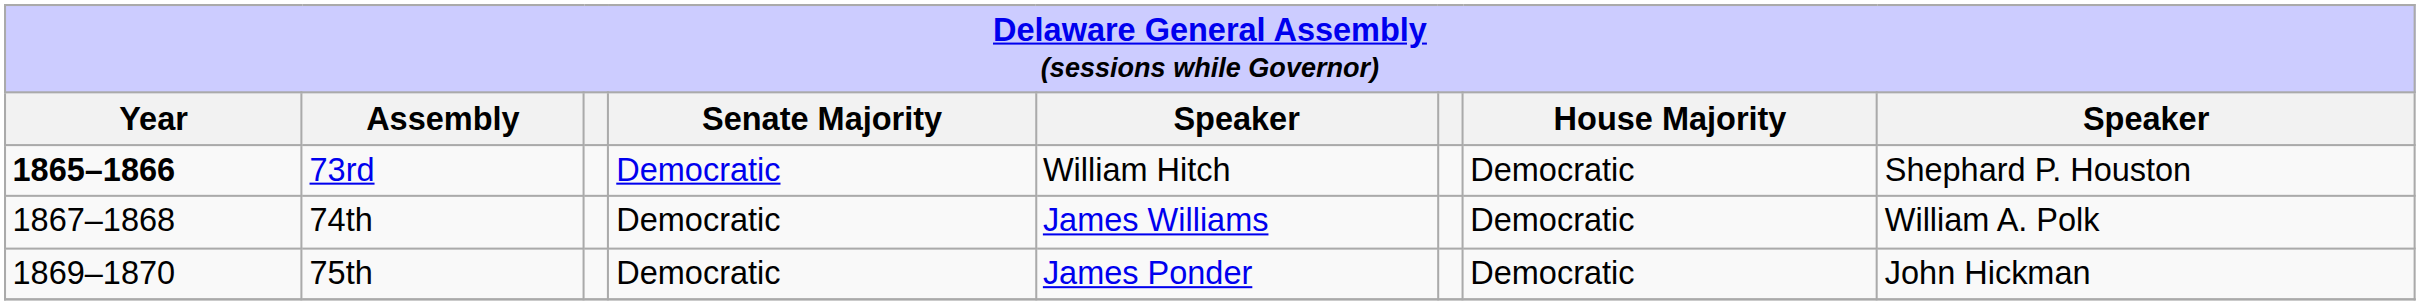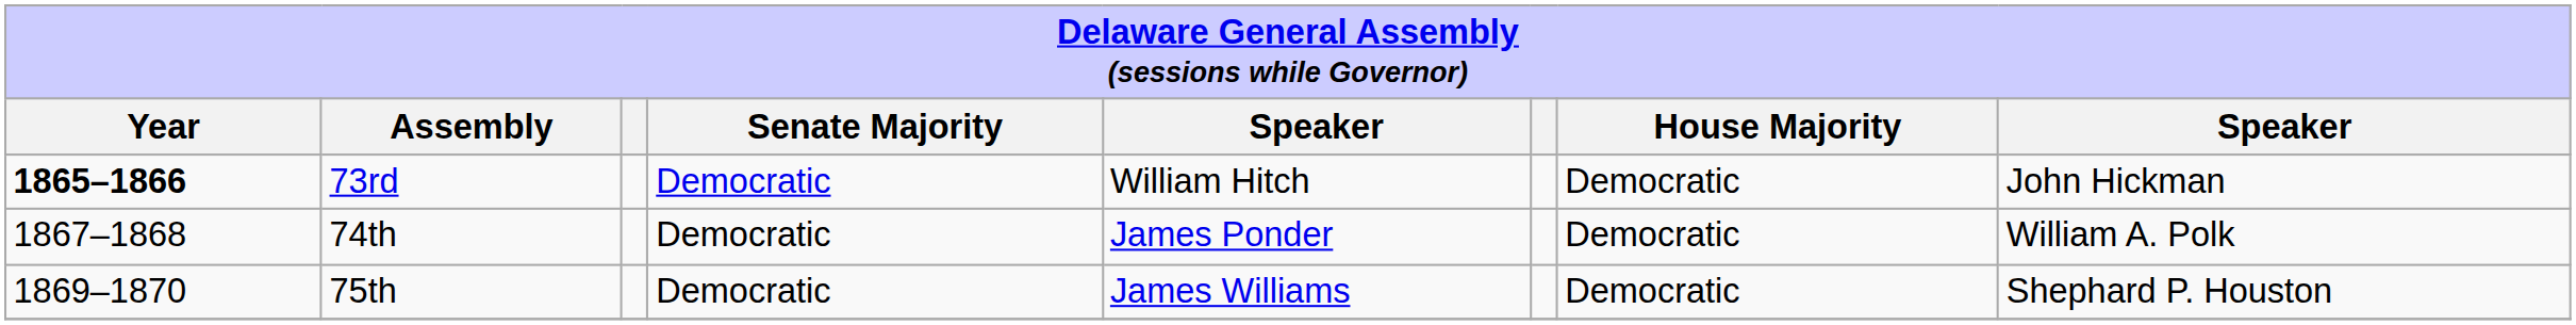73rd | column 8: Shephard P. Houston -> John Hickman
74th | column 5: James Williams -> James Ponder
75th | column 5: James Ponder -> James Williams
75th | column 8: John Hickman -> Shephard P. Houston
